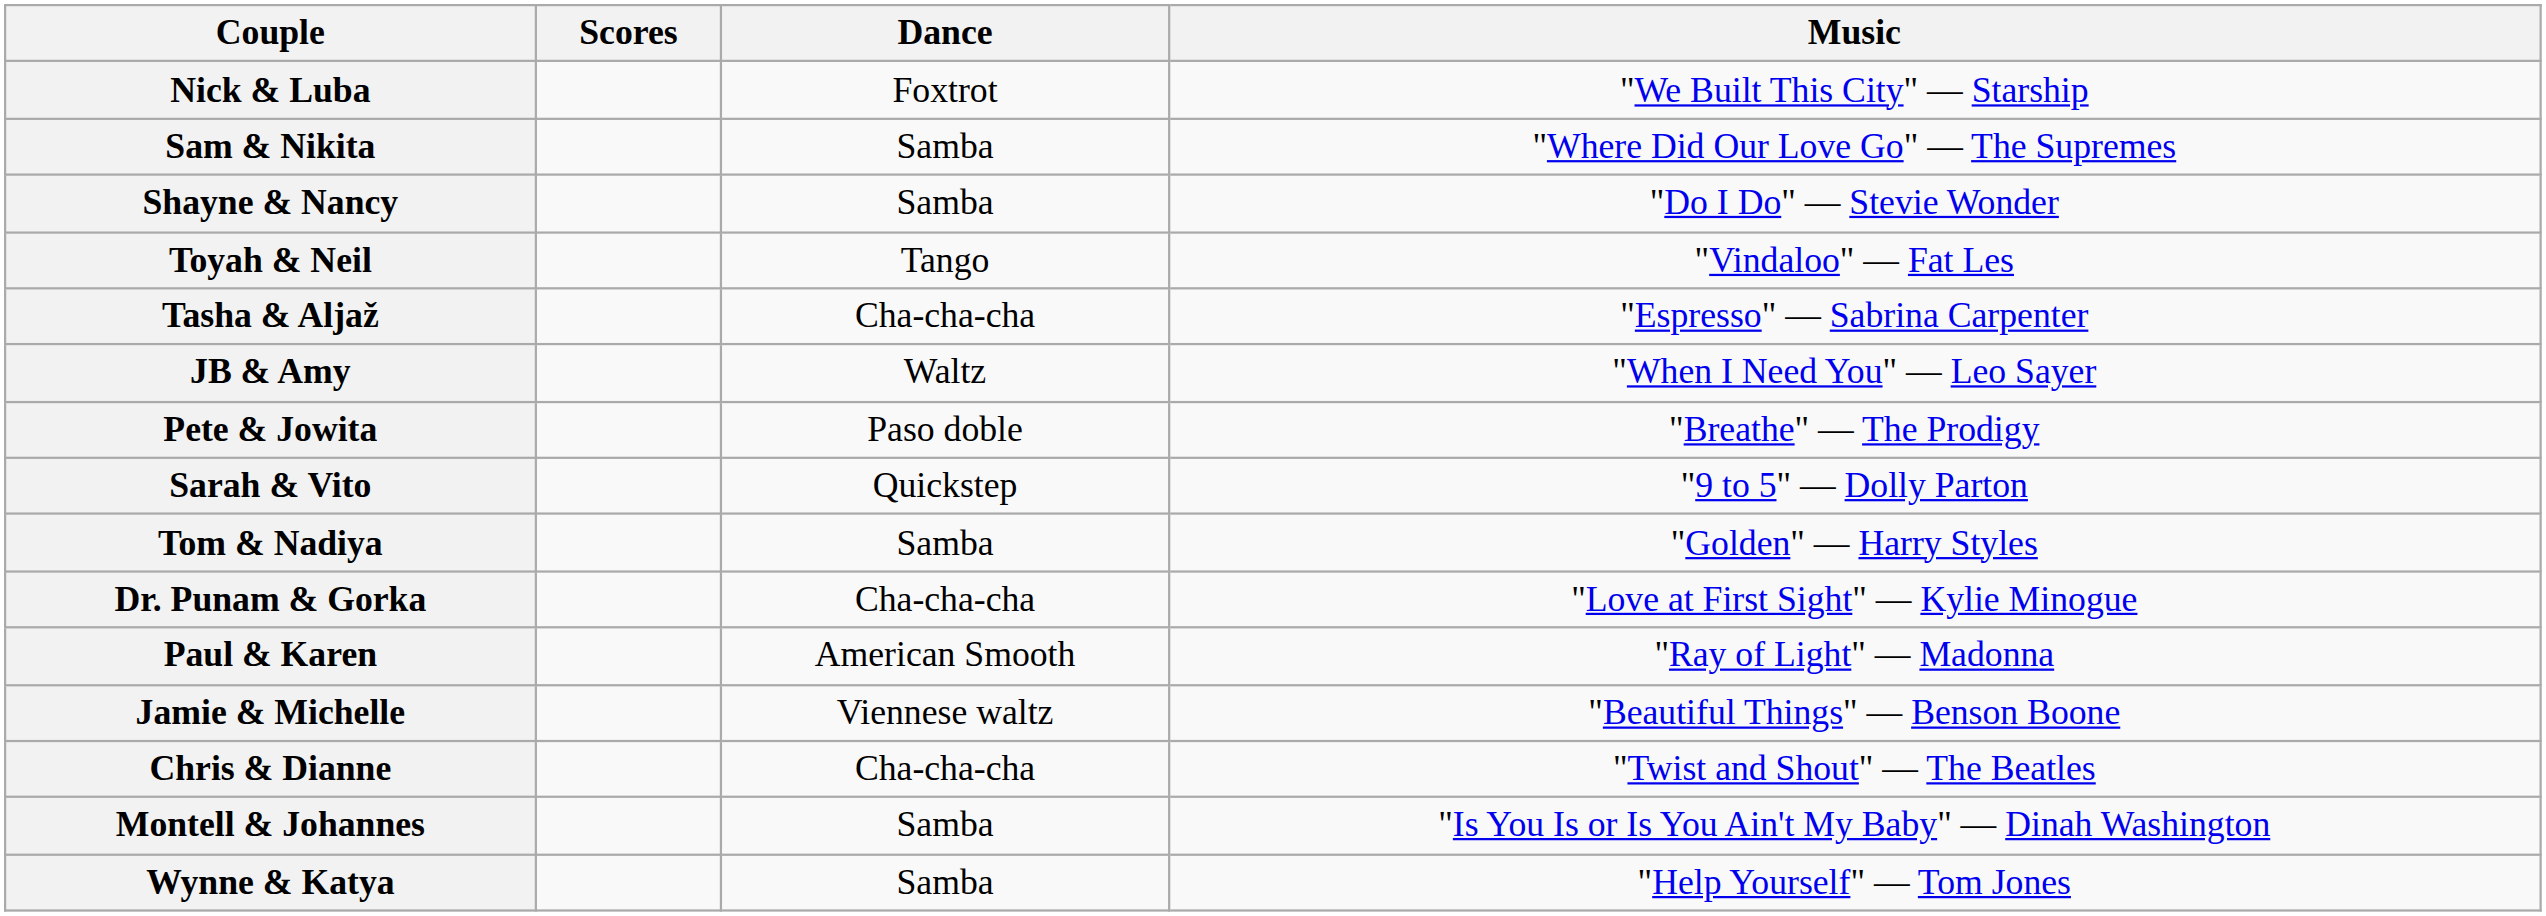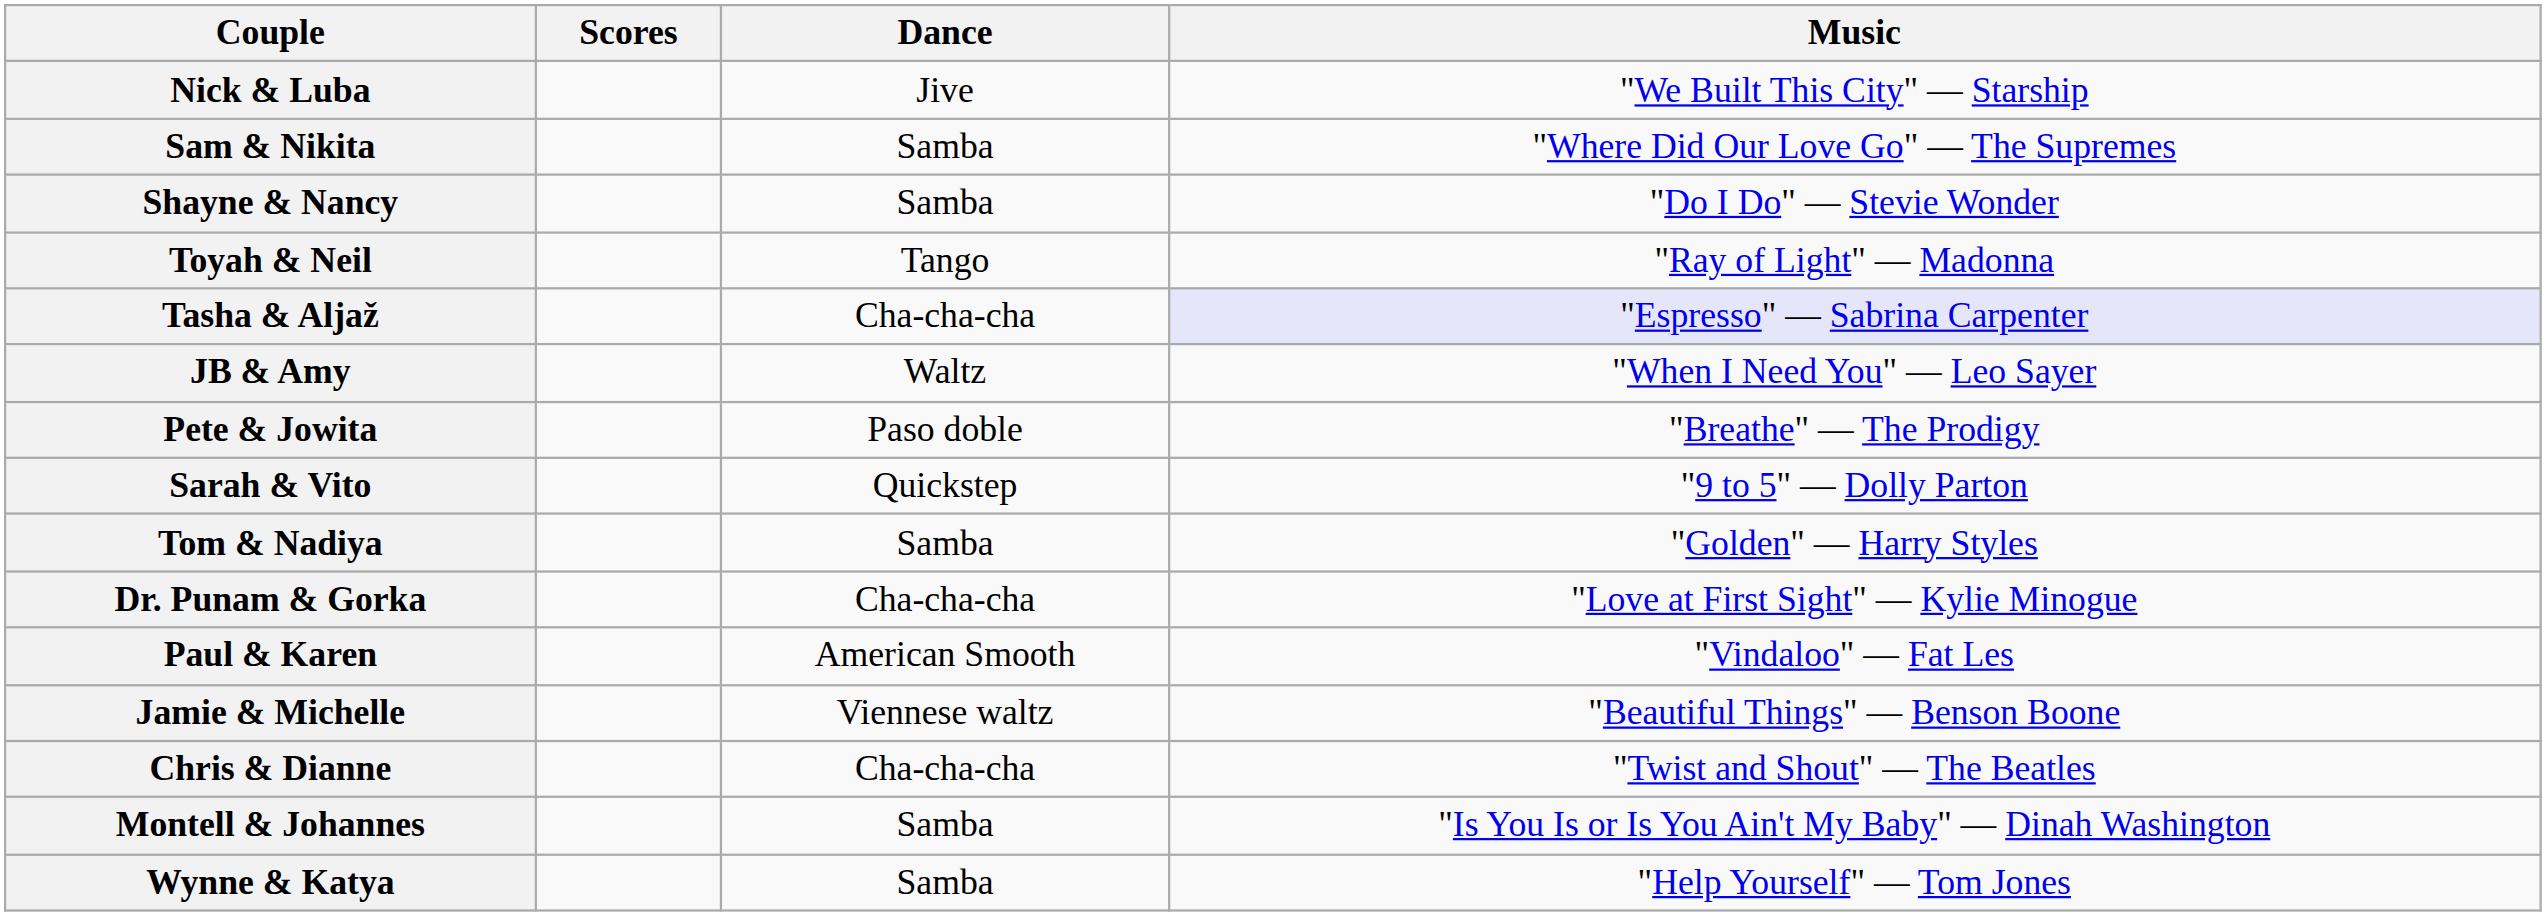Nick & Luba | Dance: Foxtrot -> Jive
Toyah & Neil | Music: "Vindaloo" — Fat Les -> "Ray of Light" — Madonna
Tasha & Aljaž | Music: no background -> lavender background
Paul & Karen | Music: "Ray of Light" — Madonna -> "Vindaloo" — Fat Les
